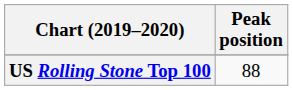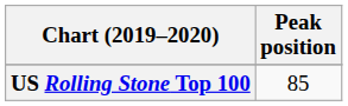US Rolling Stone Top 100 | Peak position: 88 -> 85
